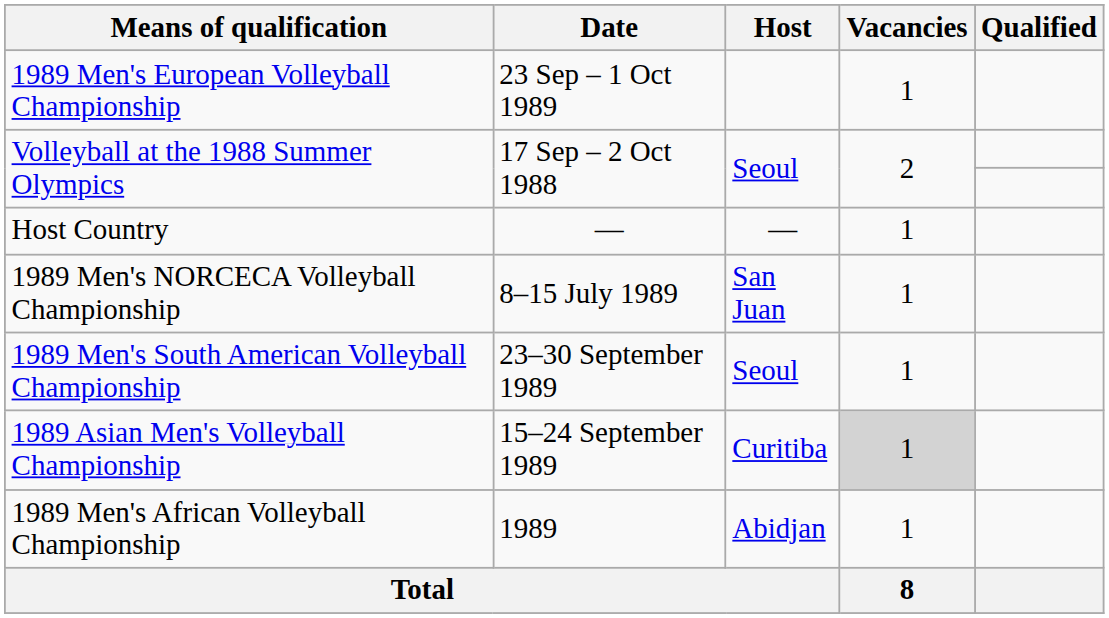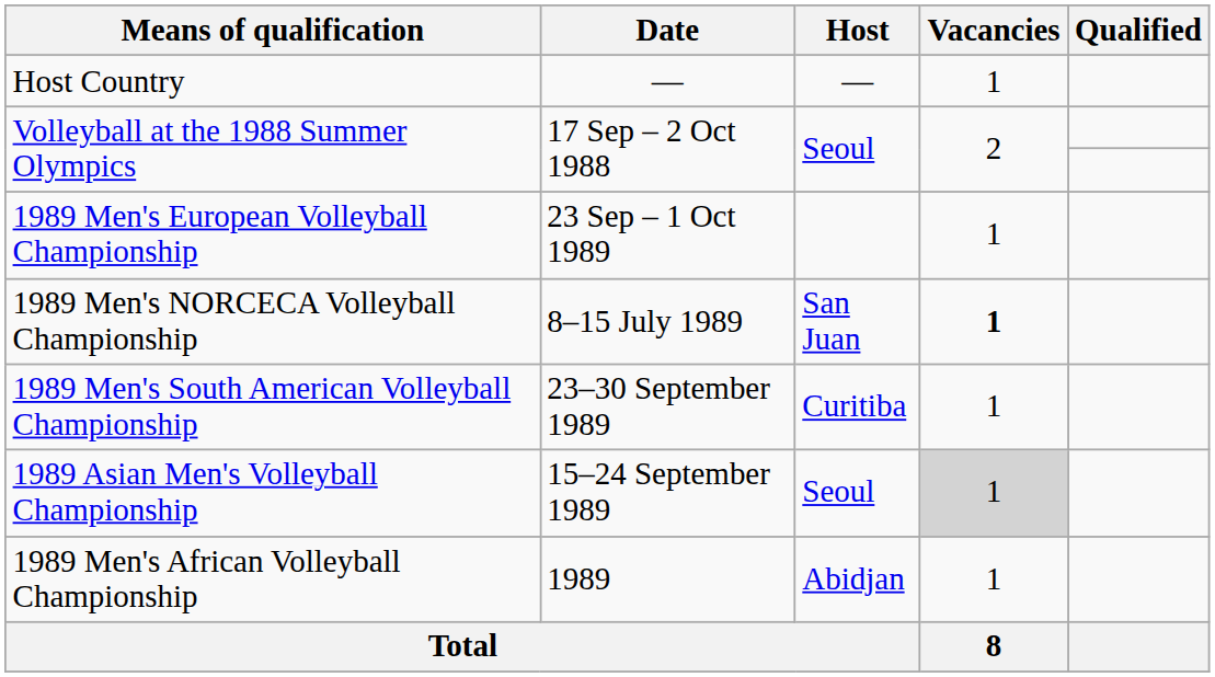rows swapped: Host Country <-> 1989 Men's European Volleyball Championship
1989 Men's NORCECA Volleyball Championship | Vacancies: normal -> bold
1989 Men's South American Volleyball Championship | Host: Seoul -> Curitiba
1989 Asian Men's Volleyball Championship | Host: Curitiba -> Seoul
